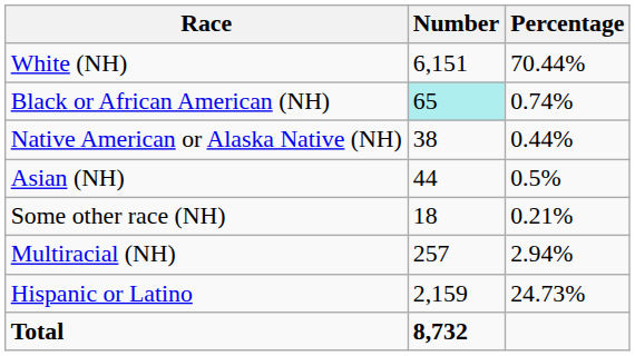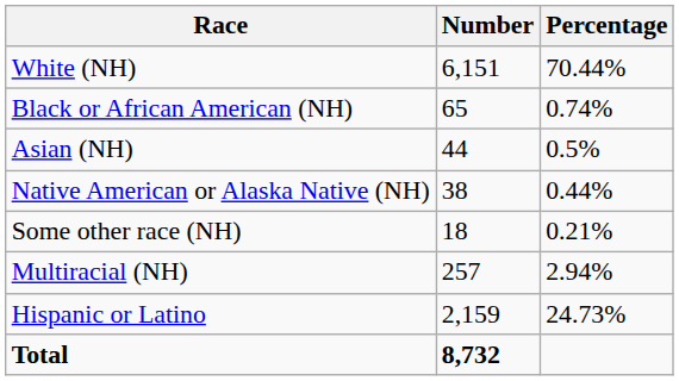Black or African American (NH) | Number: paleturquoise background -> no background
rows swapped: Native American or Alaska Native (NH) <-> Asian (NH)
